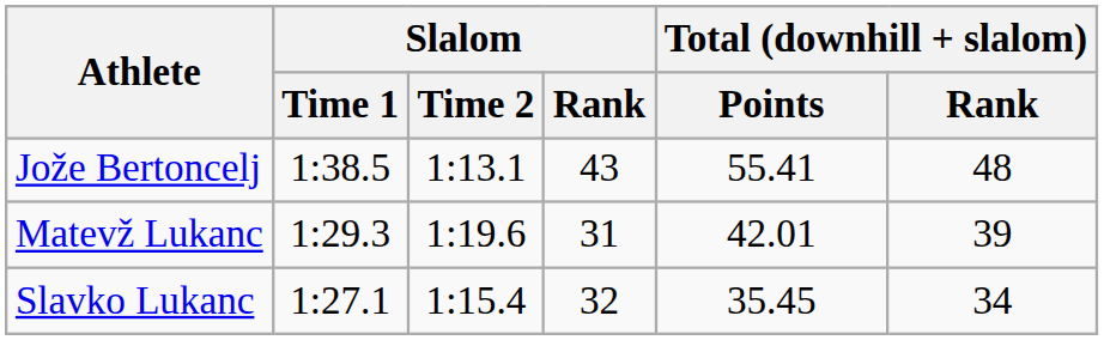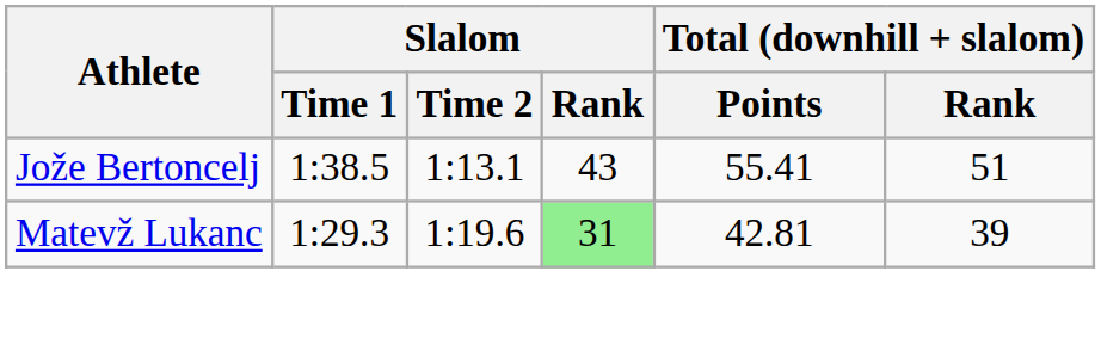Jože Bertoncelj | Total (downhill + slalom) / Rank: 48 -> 51
Matevž Lukanc | Slalom / Rank: no background -> lightgreen background
Matevž Lukanc | Total (downhill + slalom) / Points: 42.01 -> 42.81
- row: Slavko Lukanc | 1:27.1 | 1:15.4 | 32 | 35.45 | 34
